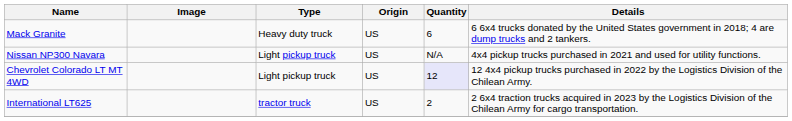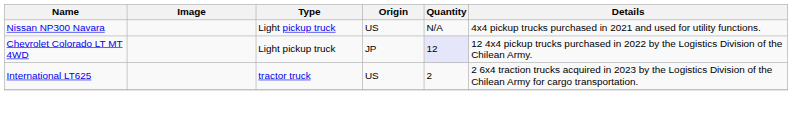- row: Mack Granite | Heavy duty truck | US | 6 | 6 6x4 trucks donated by the United States government in 2018; 4 are dump trucks and 2 tankers.
Chevrolet Colorado LT MT 4WD | Origin: US -> JP
